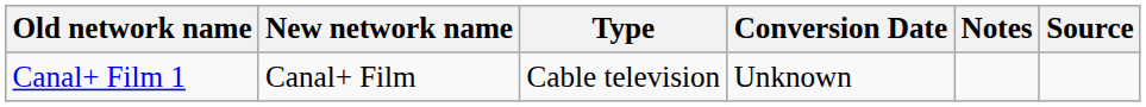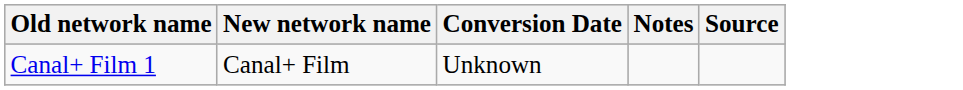- column: Type | Cable television
